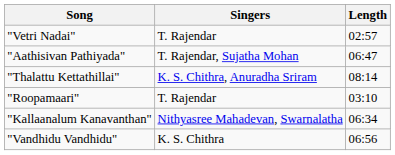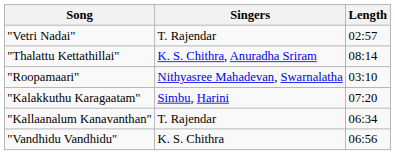- row: "Aathisivan Pathiyada" | T. Rajendar, Sujatha Mohan | 06:47
"Roopamaari" | Singers: T. Rajendar -> Nithyasree Mahadevan, Swarnalatha
+ row: "Kalakkuthu Karagaatam" | Simbu, Harini | 07:20
"Kallaanalum Kanavanthan" | Singers: Nithyasree Mahadevan, Swarnalatha -> T. Rajendar
